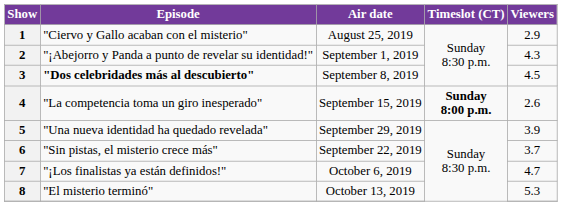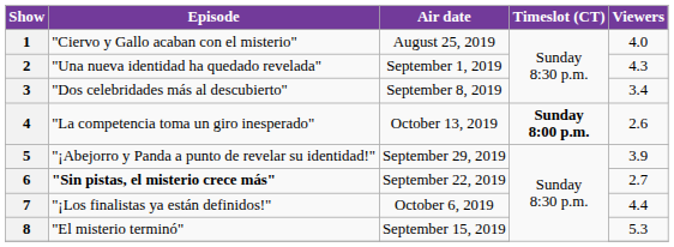1 | Viewers: 2.9 -> 4.0
2 | Episode: "¡Abejorro y Panda a punto de revelar su identidad!" -> "Una nueva identidad ha quedado revelada"
3 | Episode: bold -> normal
3 | Viewers: 4.5 -> 3.4
4 | Air date: September 15, 2019 -> October 13, 2019
5 | Episode: "Una nueva identidad ha quedado revelada" -> "¡Abejorro y Panda a punto de revelar su identidad!"
6 | Episode: normal -> bold
6 | Viewers: 3.7 -> 2.7
7 | Viewers: 4.7 -> 4.4
8 | Air date: October 13, 2019 -> September 15, 2019
